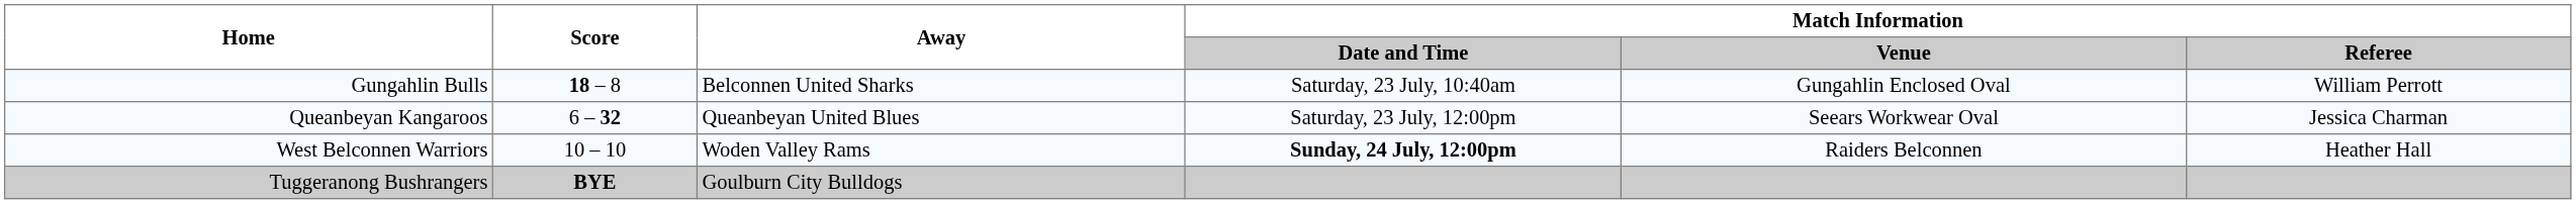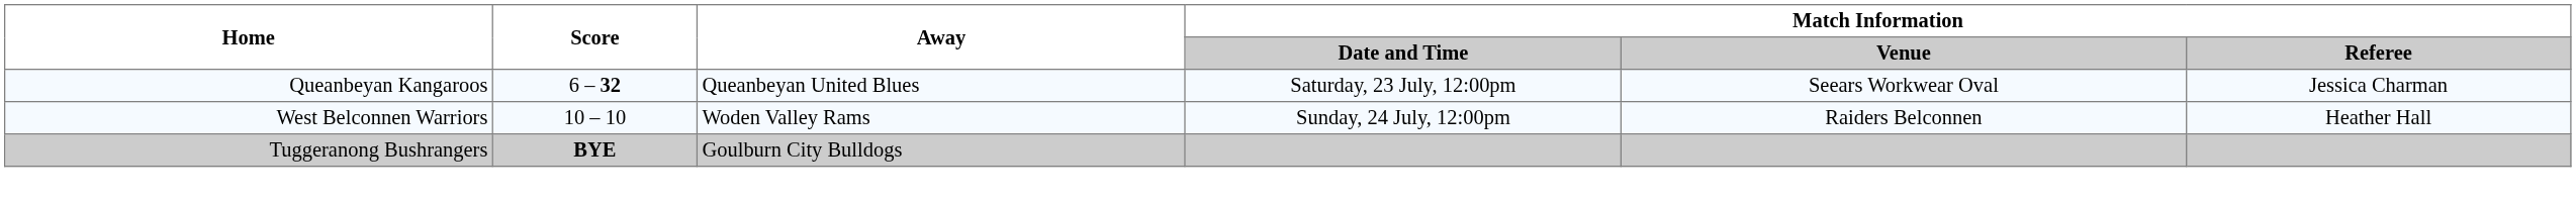- row: Gungahlin Bulls | 18 – 8 | Belconnen United Sharks | Saturday, 23 July, 10:40am | Gungahlin Enclosed Oval | William Perrott
West Belconnen Warriors | Match Information / Date and Time: bold -> normal
